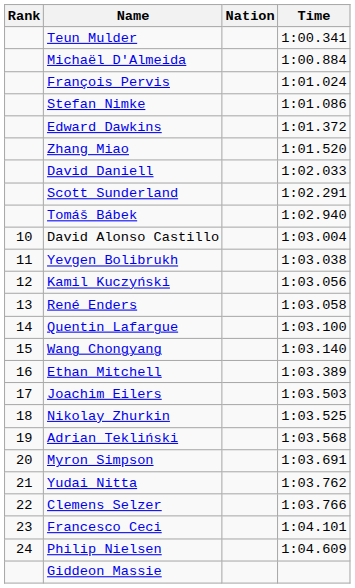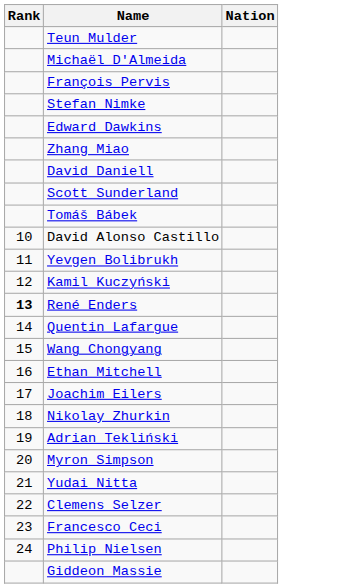- column: Time | 1:00.341 | 1:00.884 | 1:01.024 | 1:01.086 | 1:01.372 | 1:01.520 | 1:02.033 | 1:02.291 | 1:02.940 | 1:03.004 | 1:03.038 | 1:03.056 | 1:03.058 | 1:03.100 | 1:03.140 | 1:03.389 | 1:03.503 | 1:03.525 | 1:03.568 | 1:03.691 | 1:03.762 | 1:03.766 | 1:04.101 | 1:04.609
René Enders | Rank: normal -> bold
